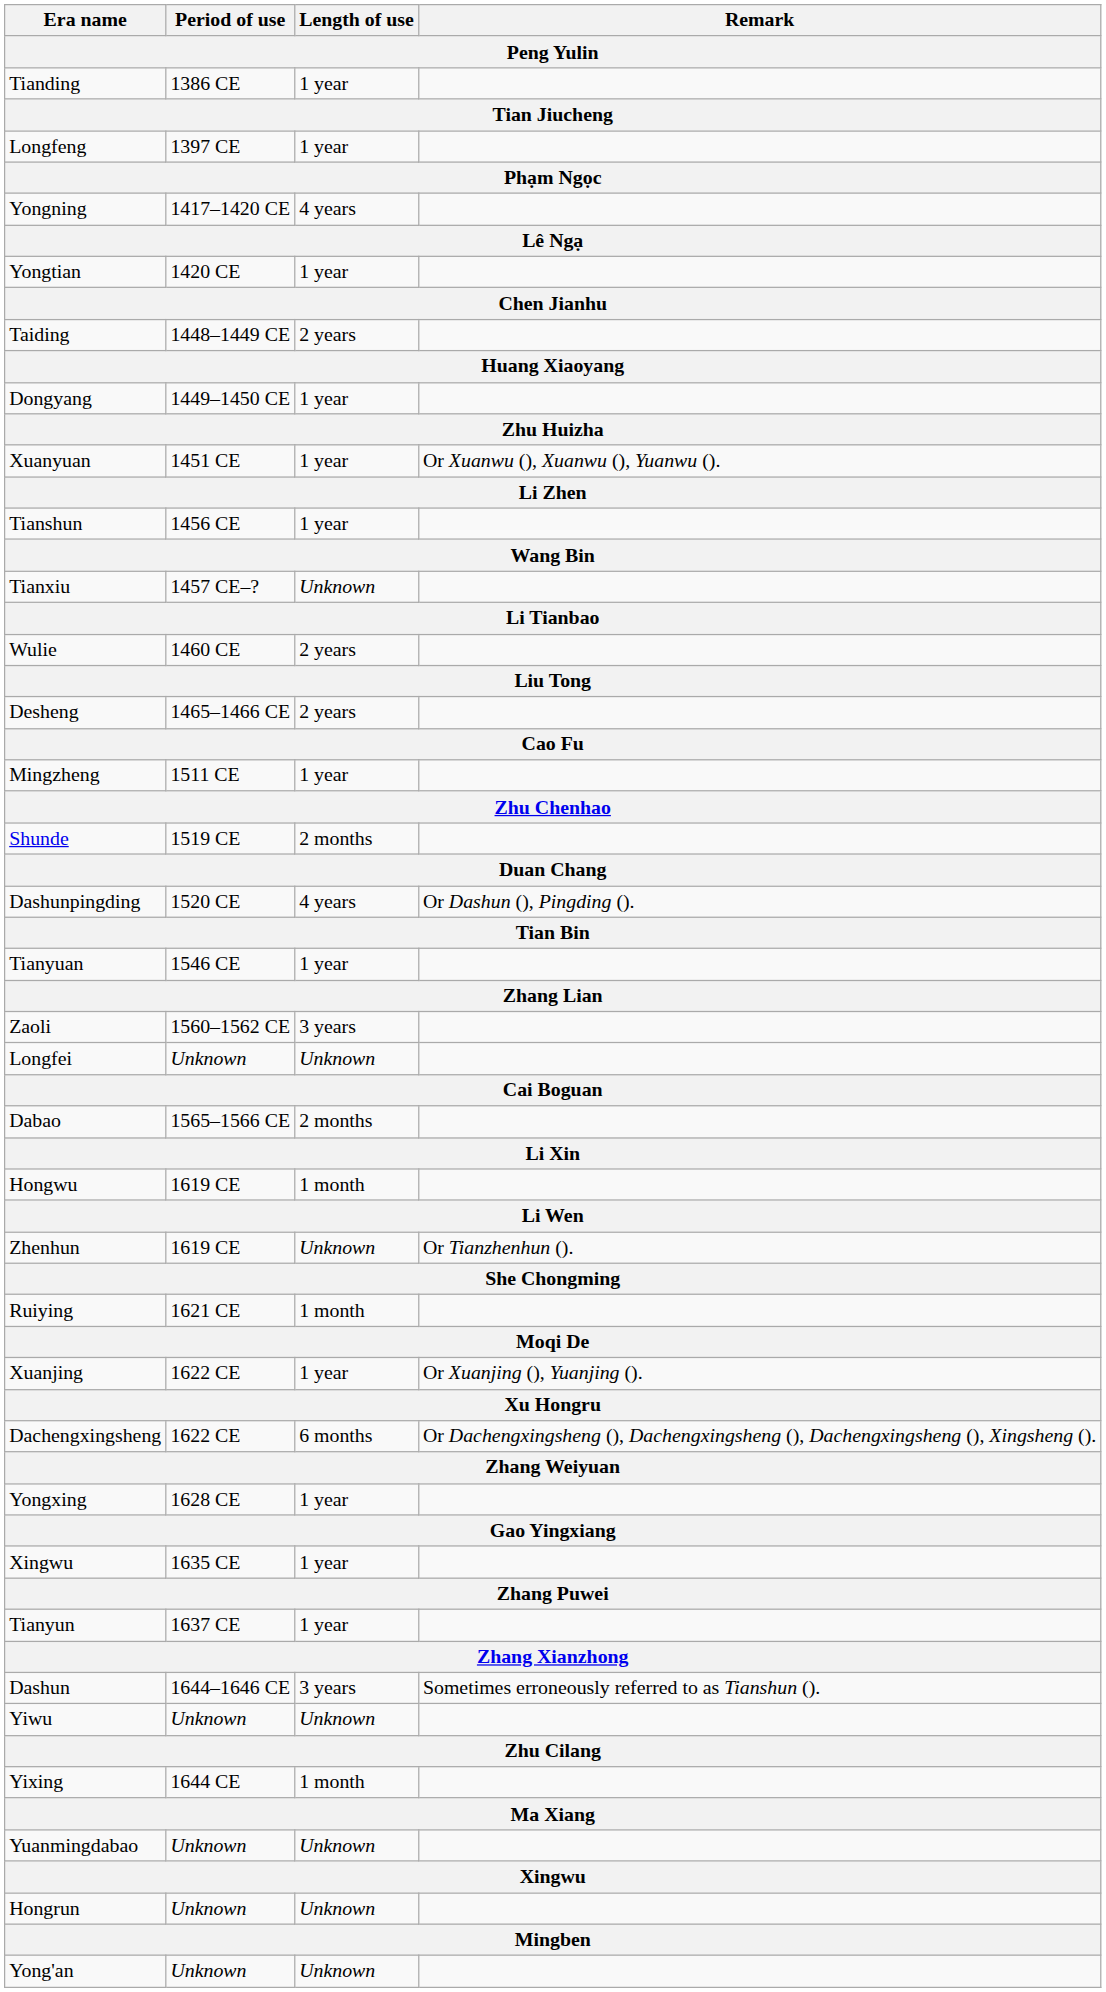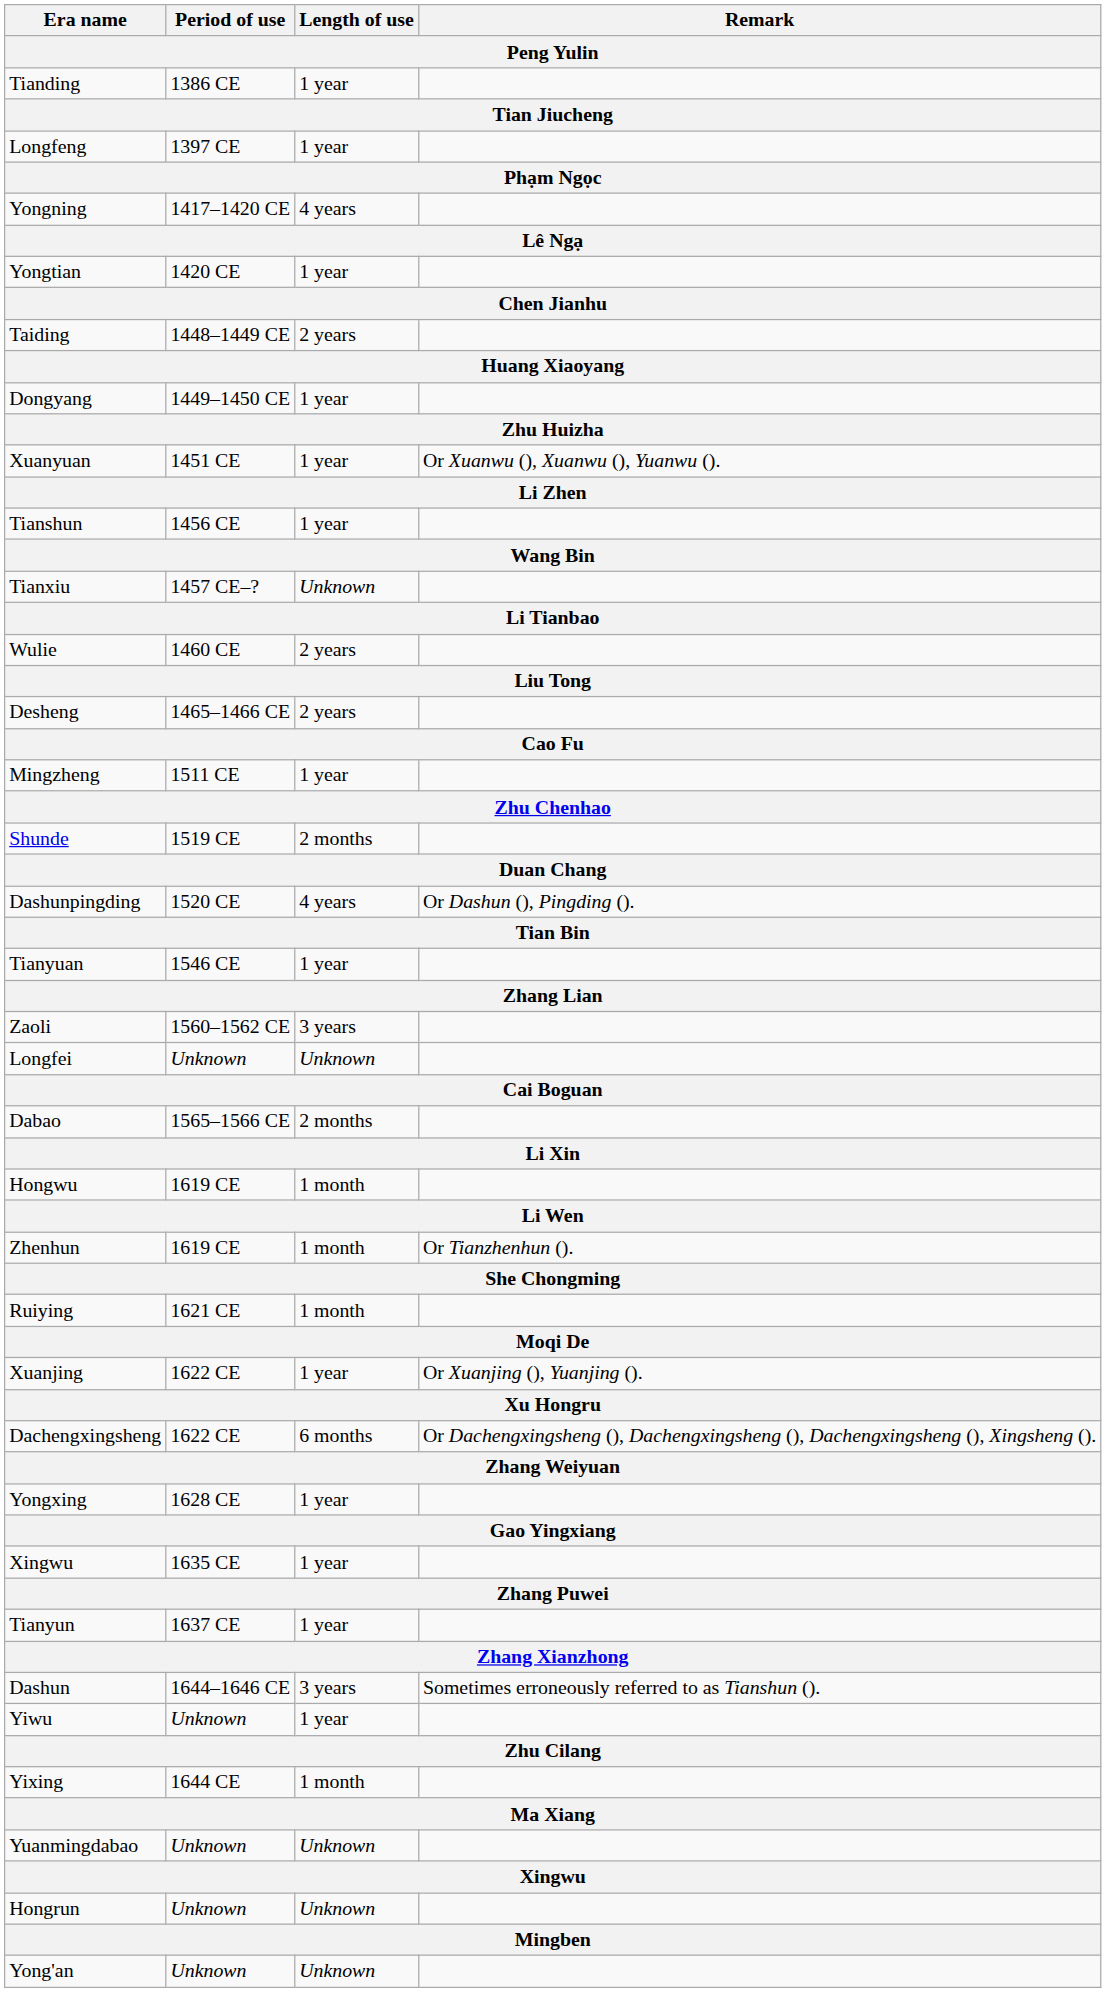Zhenhun | Length of use: Unknown -> 1 month
Yiwu | Length of use: Unknown -> 1 year
